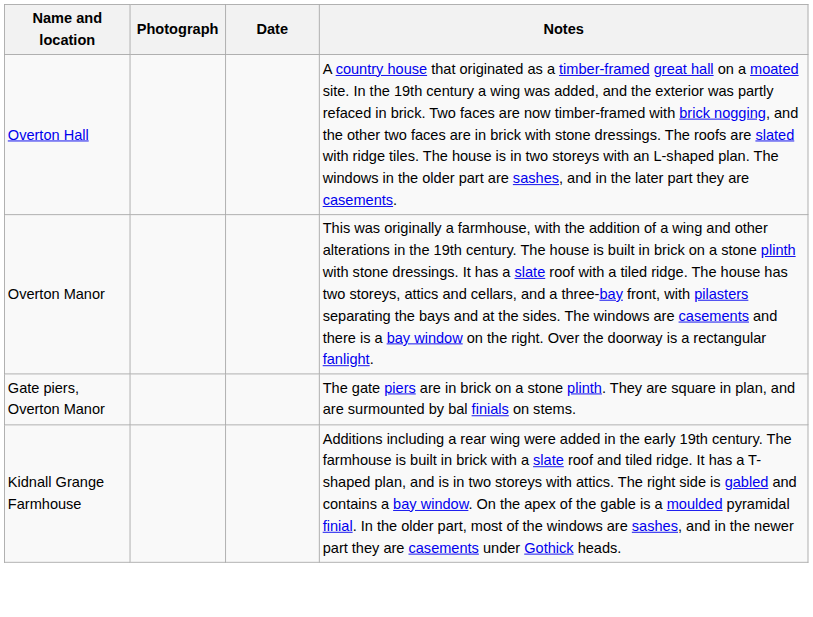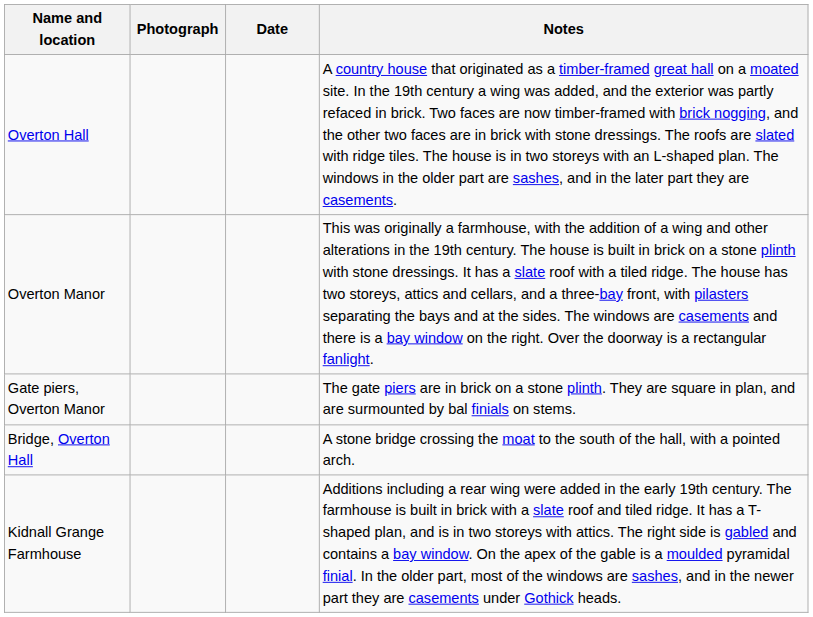+ row: Bridge, Overton Hall | A stone bridge crossing the moat to the south of the hall, with a pointed arch.
